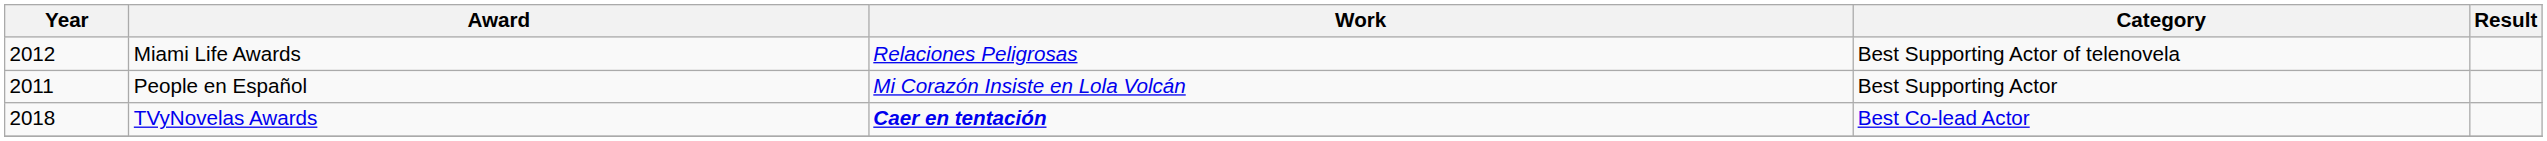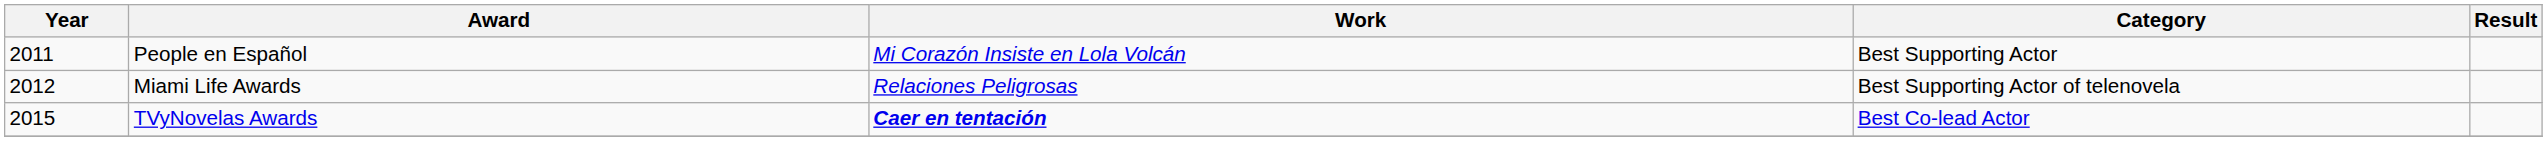rows swapped: People en Español <-> Miami Life Awards
TVyNovelas Awards | Year: 2018 -> 2015
